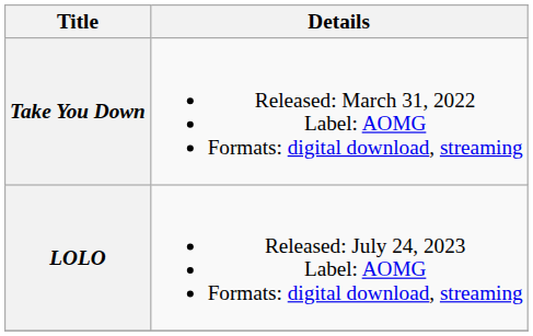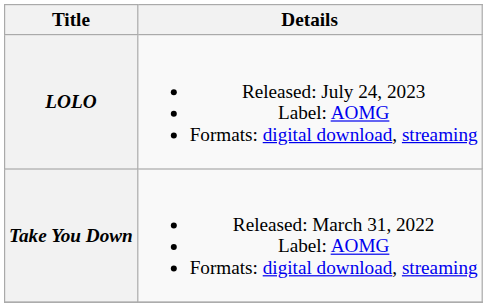rows swapped: Take You Down <-> LOLO
